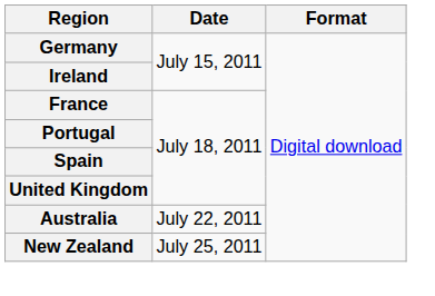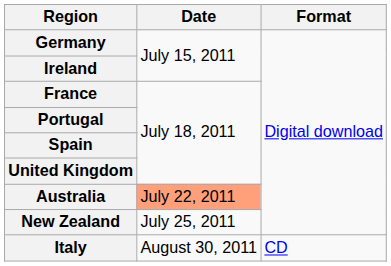Australia | Date: no background -> lightsalmon background
+ row: Italy | August 30, 2011 | CD
